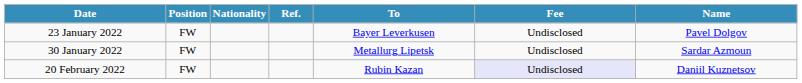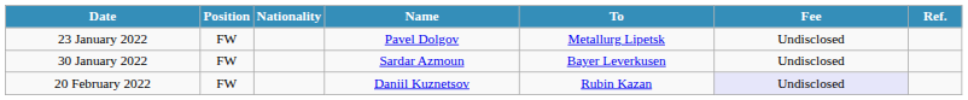columns swapped: Name <-> Ref.
23 January 2022 | To: Bayer Leverkusen -> Metallurg Lipetsk
30 January 2022 | To: Metallurg Lipetsk -> Bayer Leverkusen
